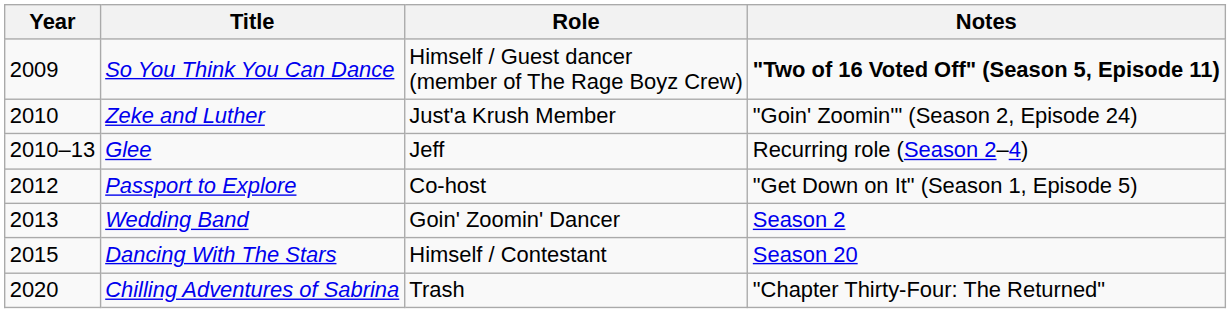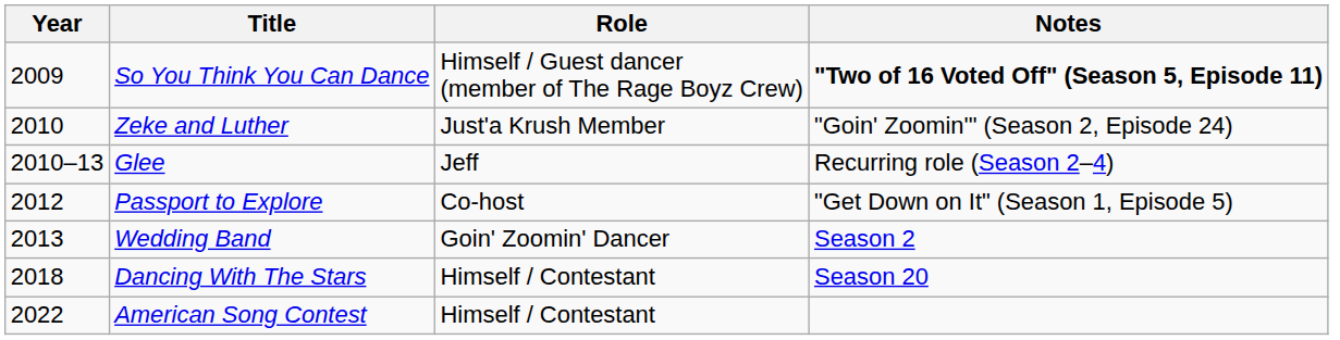Dancing With The Stars | Year: 2015 -> 2018
- row: 2020 | Chilling Adventures of Sabrina | Trash | "Chapter Thirty-Four: The Returned"
+ row: 2022 | American Song Contest | Himself / Contestant
